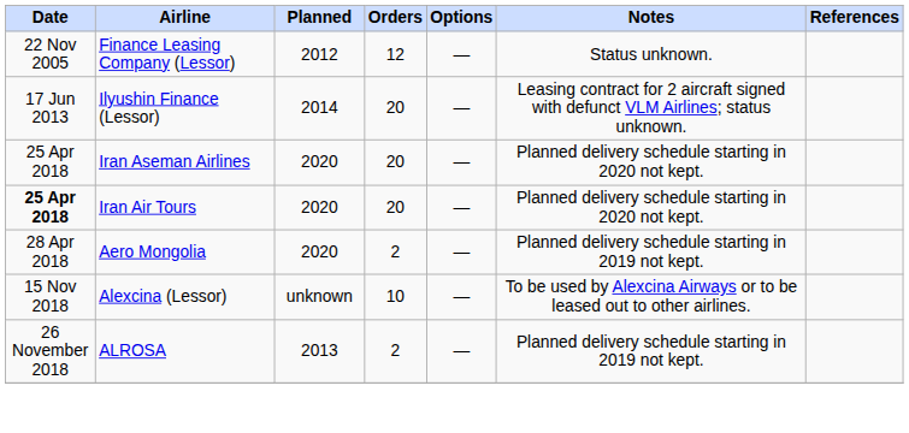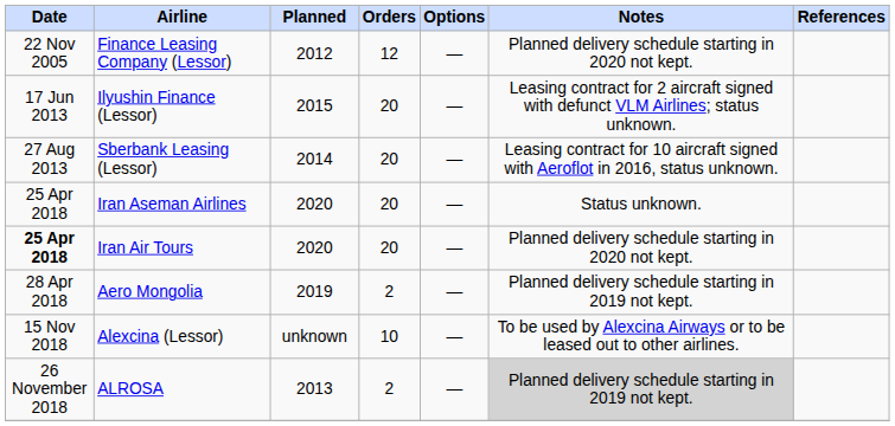Finance Leasing Company (Lessor) | Notes: Status unknown. -> Planned delivery schedule starting in 2020 not kept.
Ilyushin Finance (Lessor) | Planned: 2014 -> 2015
+ row: 27 Aug 2013 | Sberbank Leasing (Lessor) | 2014 | 20 | — | Leasing contract for 10 aircraft signed with Aeroflot in 2016, status unknown.
Iran Aseman Airlines | Notes: Planned delivery schedule starting in 2020 not kept. -> Status unknown.
Aero Mongolia | Planned: 2020 -> 2019
ALROSA | Notes: no background -> lightgrey background
